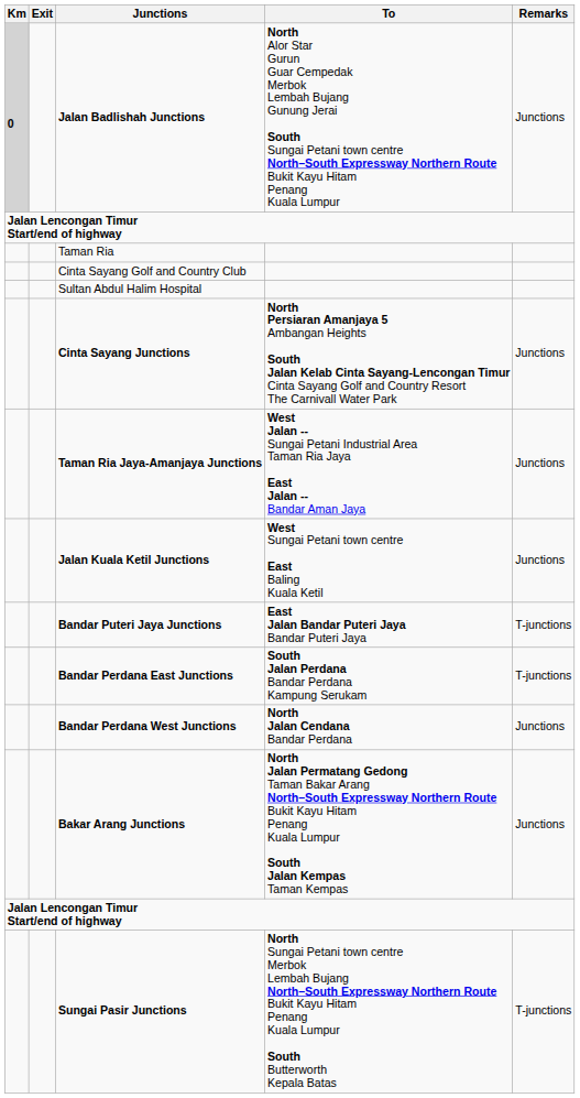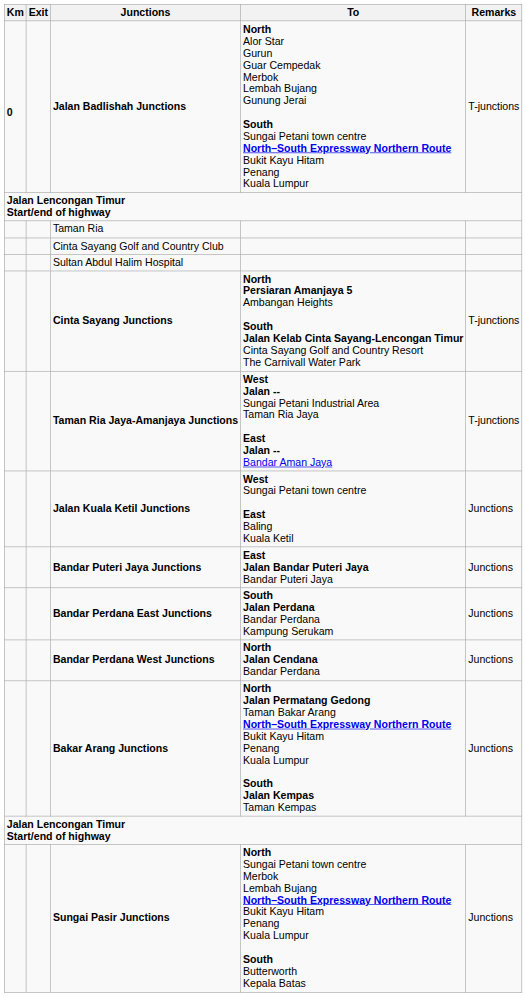Jalan Badlishah Junctions | Km: lightgrey background -> no background
Jalan Badlishah Junctions | Remarks: Junctions -> T-junctions
Cinta Sayang Junctions | Remarks: Junctions -> T-junctions
Taman Ria Jaya-Amanjaya Junctions | Remarks: Junctions -> T-junctions
Bandar Puteri Jaya Junctions | Remarks: T-junctions -> Junctions
Bandar Perdana East Junctions | Remarks: T-junctions -> Junctions
Sungai Pasir Junctions | Remarks: T-junctions -> Junctions
